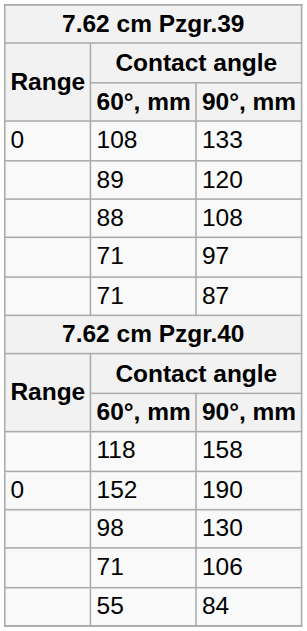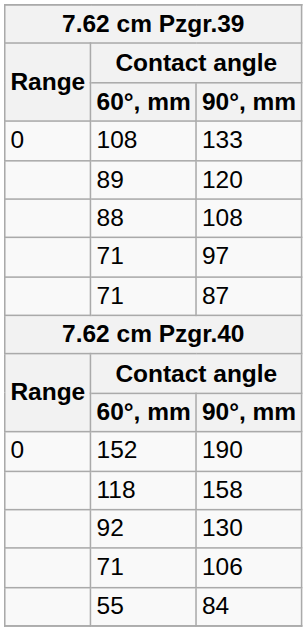rows swapped: 190 <-> 158
130 | Contact angle / 60°, mm: 98 -> 92
